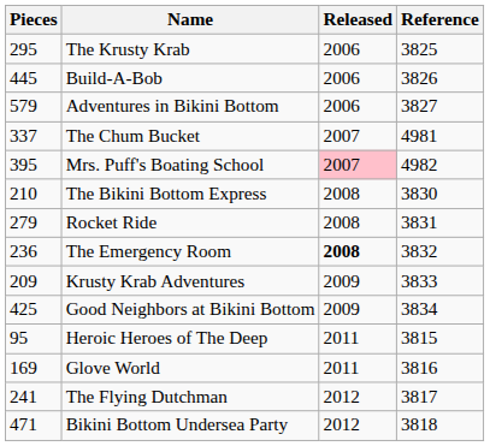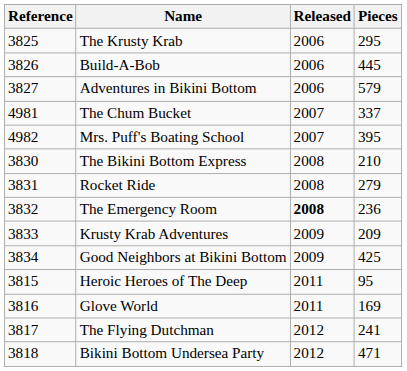columns swapped: Reference <-> Pieces
Mrs. Puff's Boating School | Released: pink background -> no background
